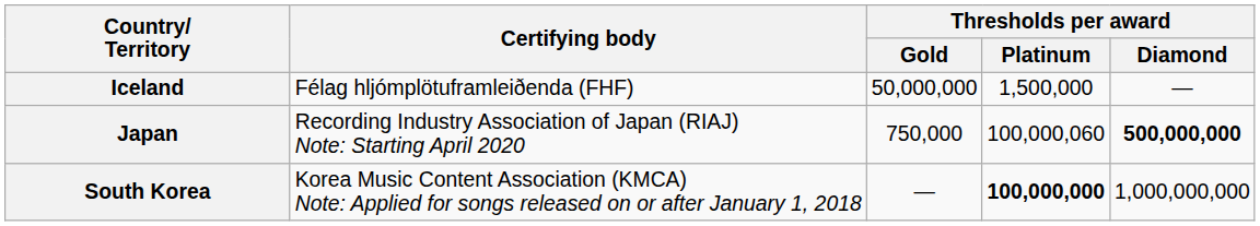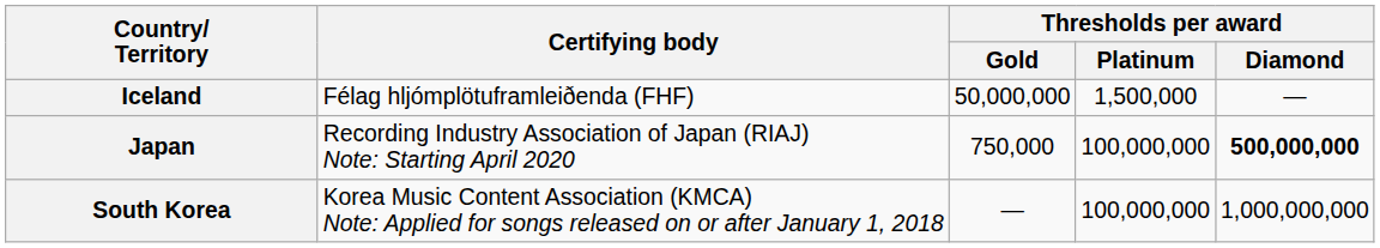Japan | Thresholds per award / Platinum: 100,000,060 -> 100,000,000
South Korea | Thresholds per award / Platinum: bold -> normal
